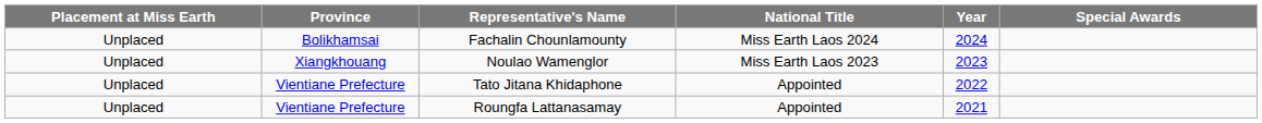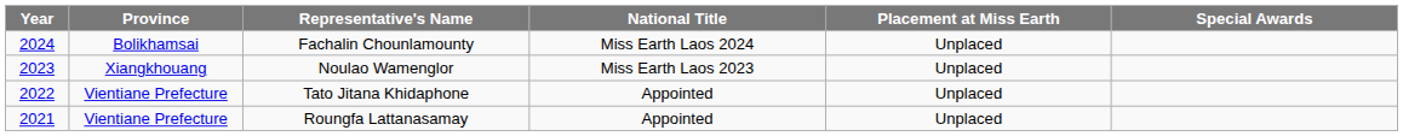columns swapped: Year <-> Placement at Miss Earth
